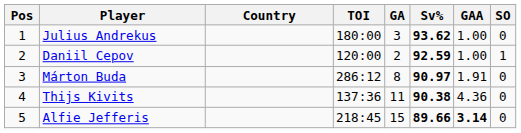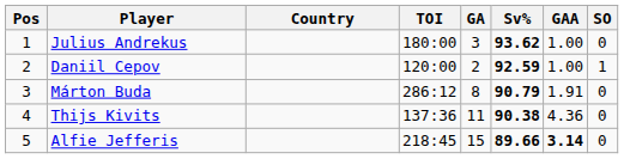Márton Buda | Sv%: 90.97 -> 90.79
